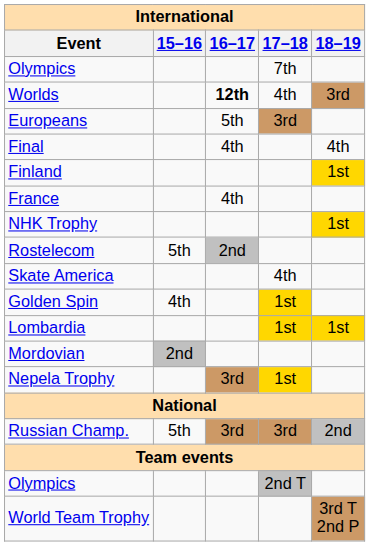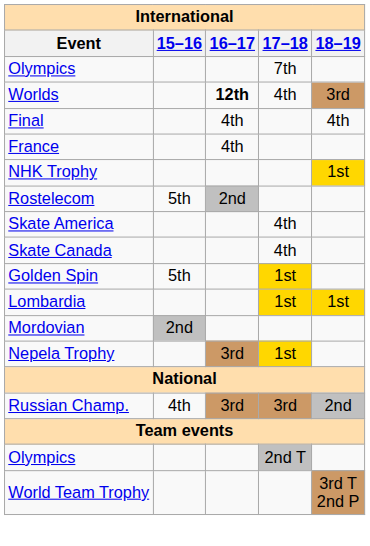- row: Europeans | 5th | 3rd
- row: Finland | 1st
+ row: Skate Canada | 4th
Golden Spin | 15–16: 4th -> 5th
Russian Champ. | 15–16: 5th -> 4th
